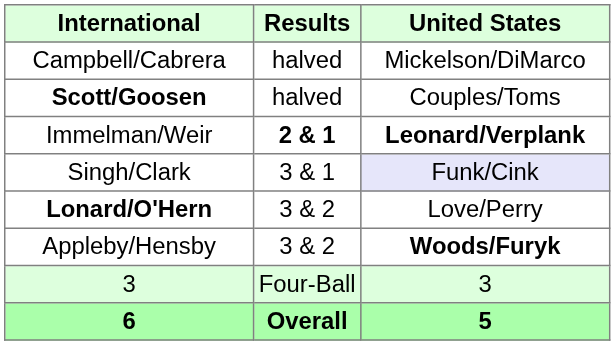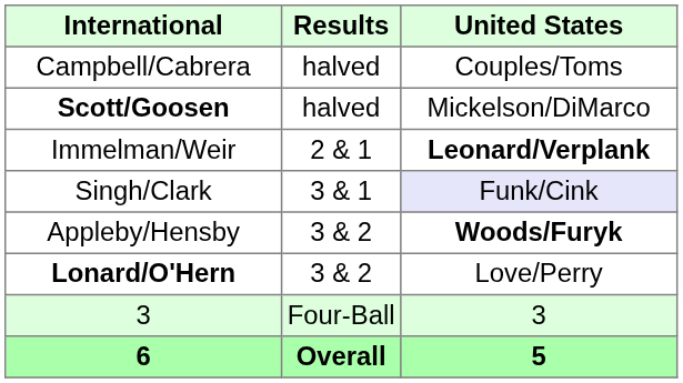Campbell/Cabrera | United States: Mickelson/DiMarco -> Couples/Toms
Scott/Goosen | United States: Couples/Toms -> Mickelson/DiMarco
Immelman/Weir | Results: bold -> normal
rows swapped: Lonard/O'Hern <-> Appleby/Hensby
